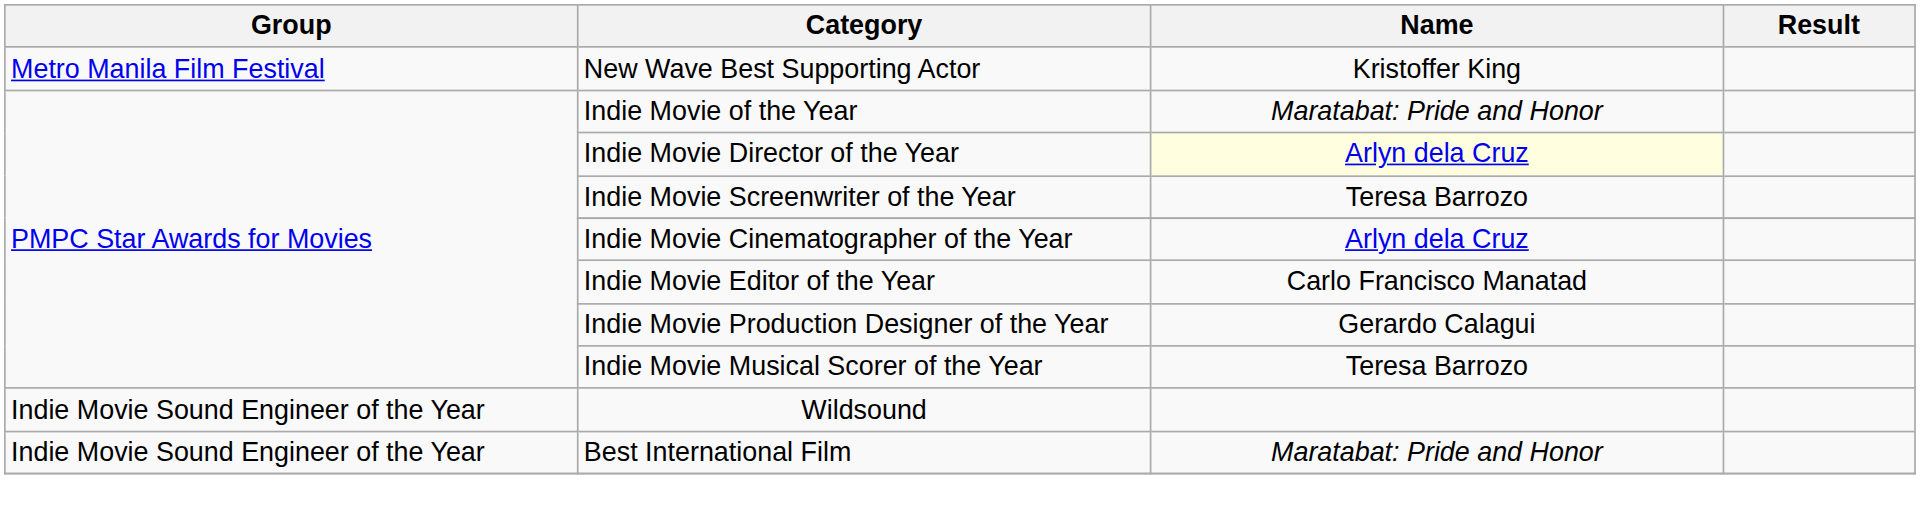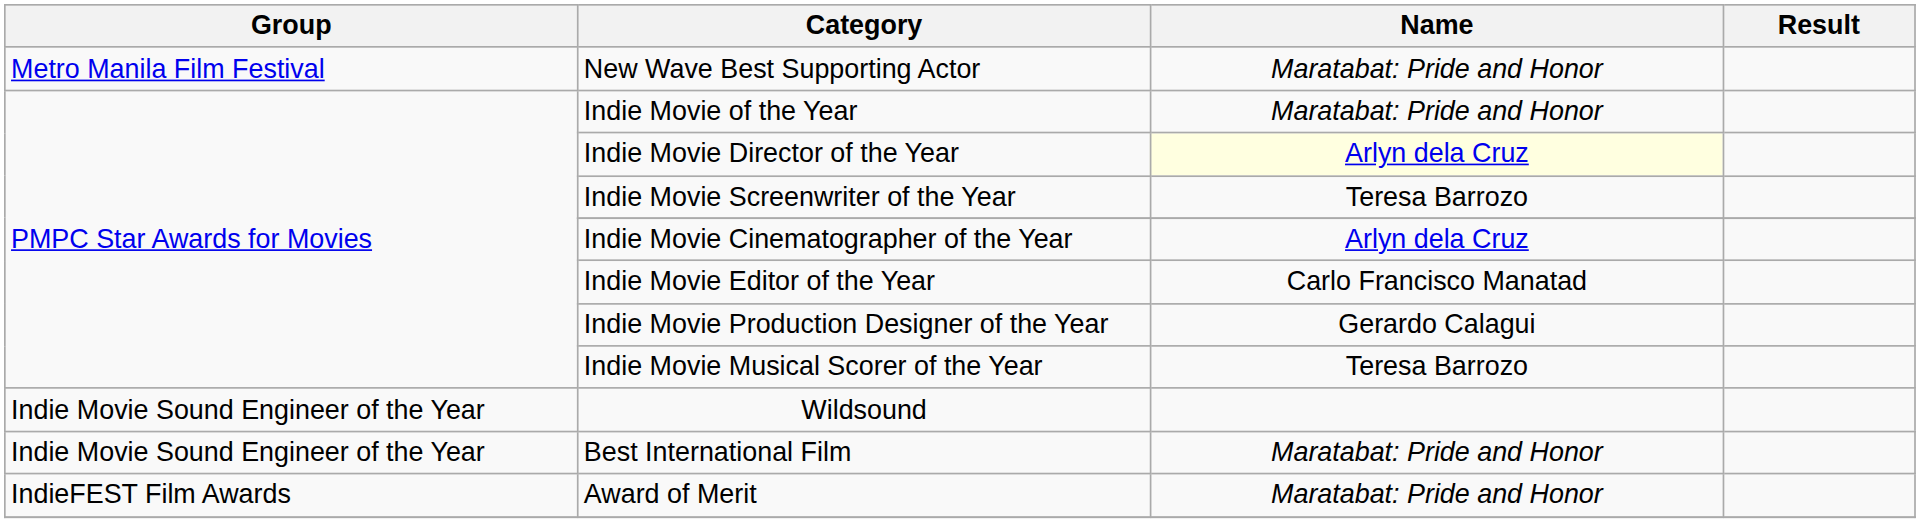New Wave Best Supporting Actor | Name: Kristoffer King -> Maratabat: Pride and Honor
+ row: IndieFEST Film Awards | Award of Merit | Maratabat: Pride and Honor
